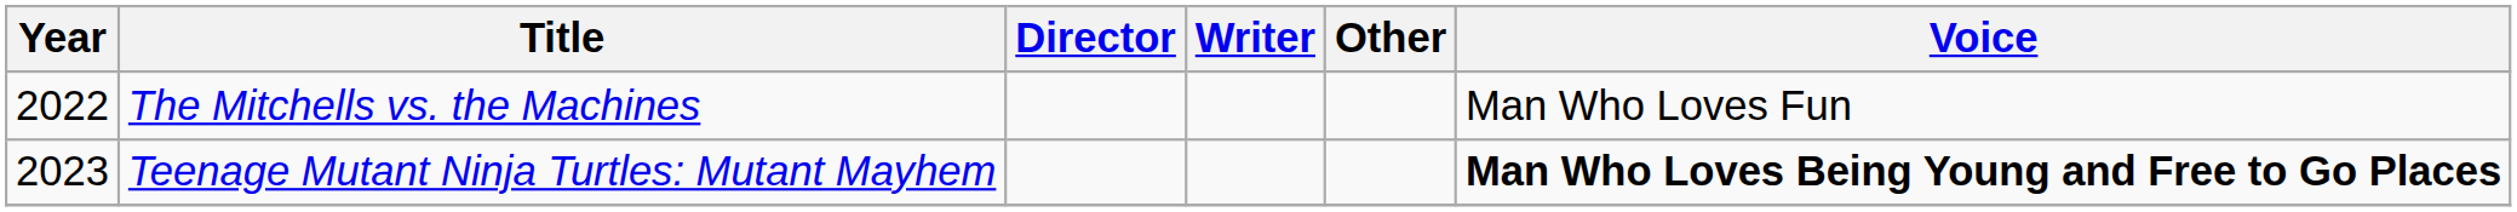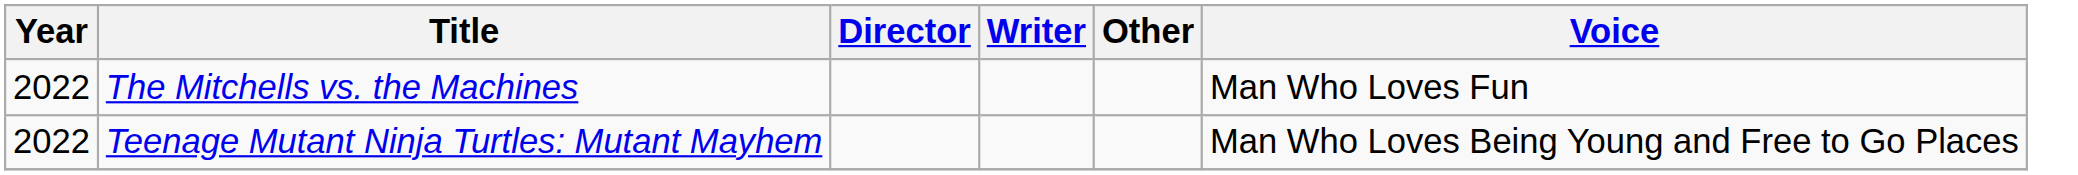Teenage Mutant Ninja Turtles: Mutant Mayhem | Year: 2023 -> 2022
Teenage Mutant Ninja Turtles: Mutant Mayhem | Voice: bold -> normal
